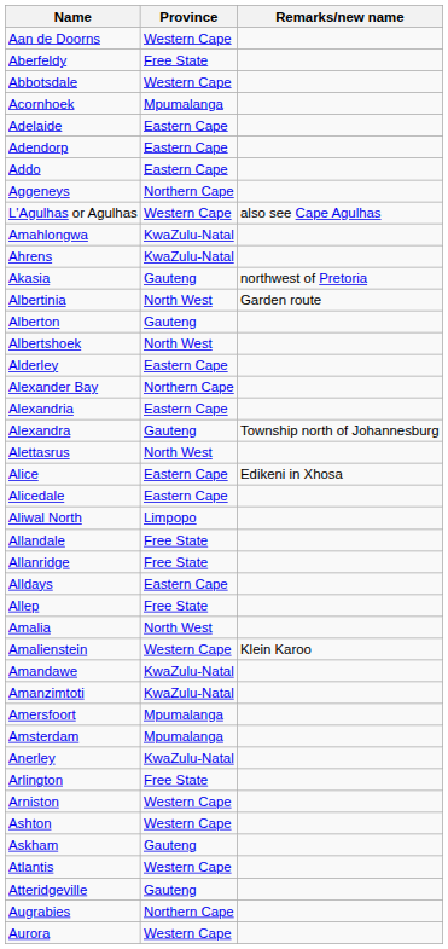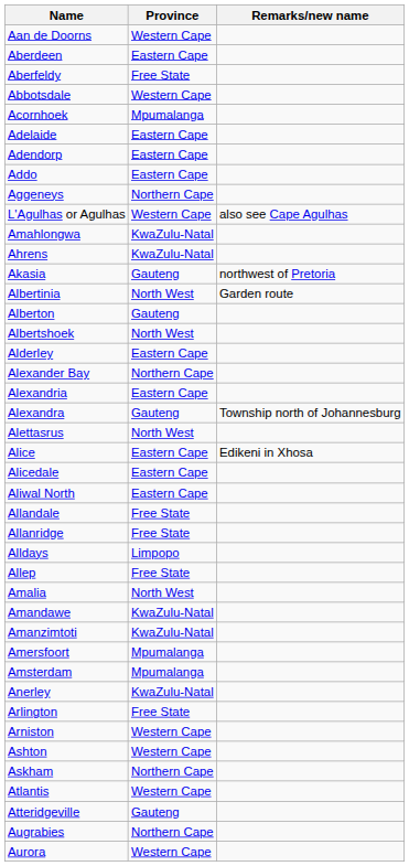+ row: Aberdeen | Eastern Cape
Aliwal North | Province: Limpopo -> Eastern Cape
Alldays | Province: Eastern Cape -> Limpopo
- row: Amalienstein | Western Cape | Klein Karoo
Askham | Province: Gauteng -> Northern Cape
